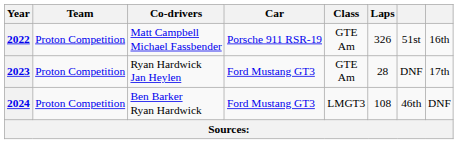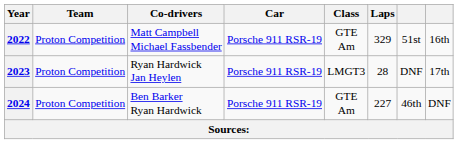2022 | Laps: 326 -> 329
2023 | Car: Ford Mustang GT3 -> Porsche 911 RSR-19
2023 | Class: GTE Am -> LMGT3
2024 | Car: Ford Mustang GT3 -> Porsche 911 RSR-19
2024 | Class: LMGT3 -> GTE Am
2024 | Laps: 108 -> 227
